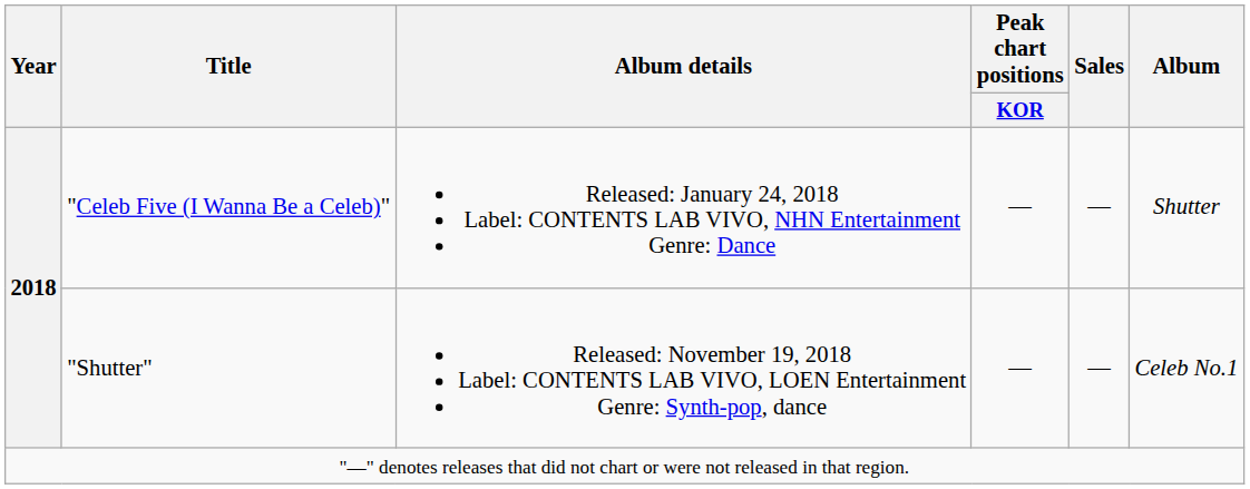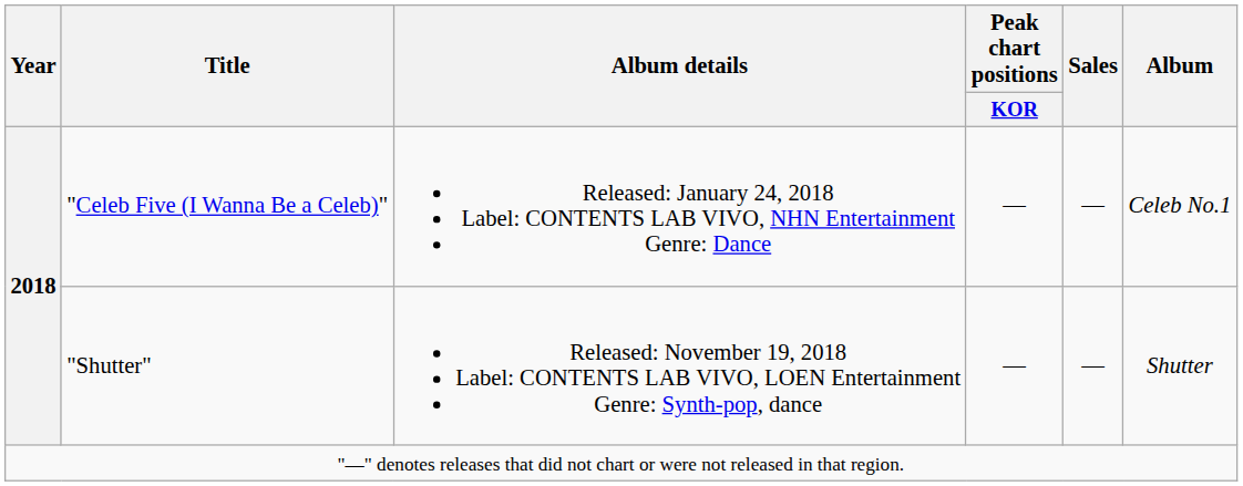"Celeb Five (I Wanna Be a Celeb)" | Album: Shutter -> Celeb No.1
"Shutter" | Album: Celeb No.1 -> Shutter
